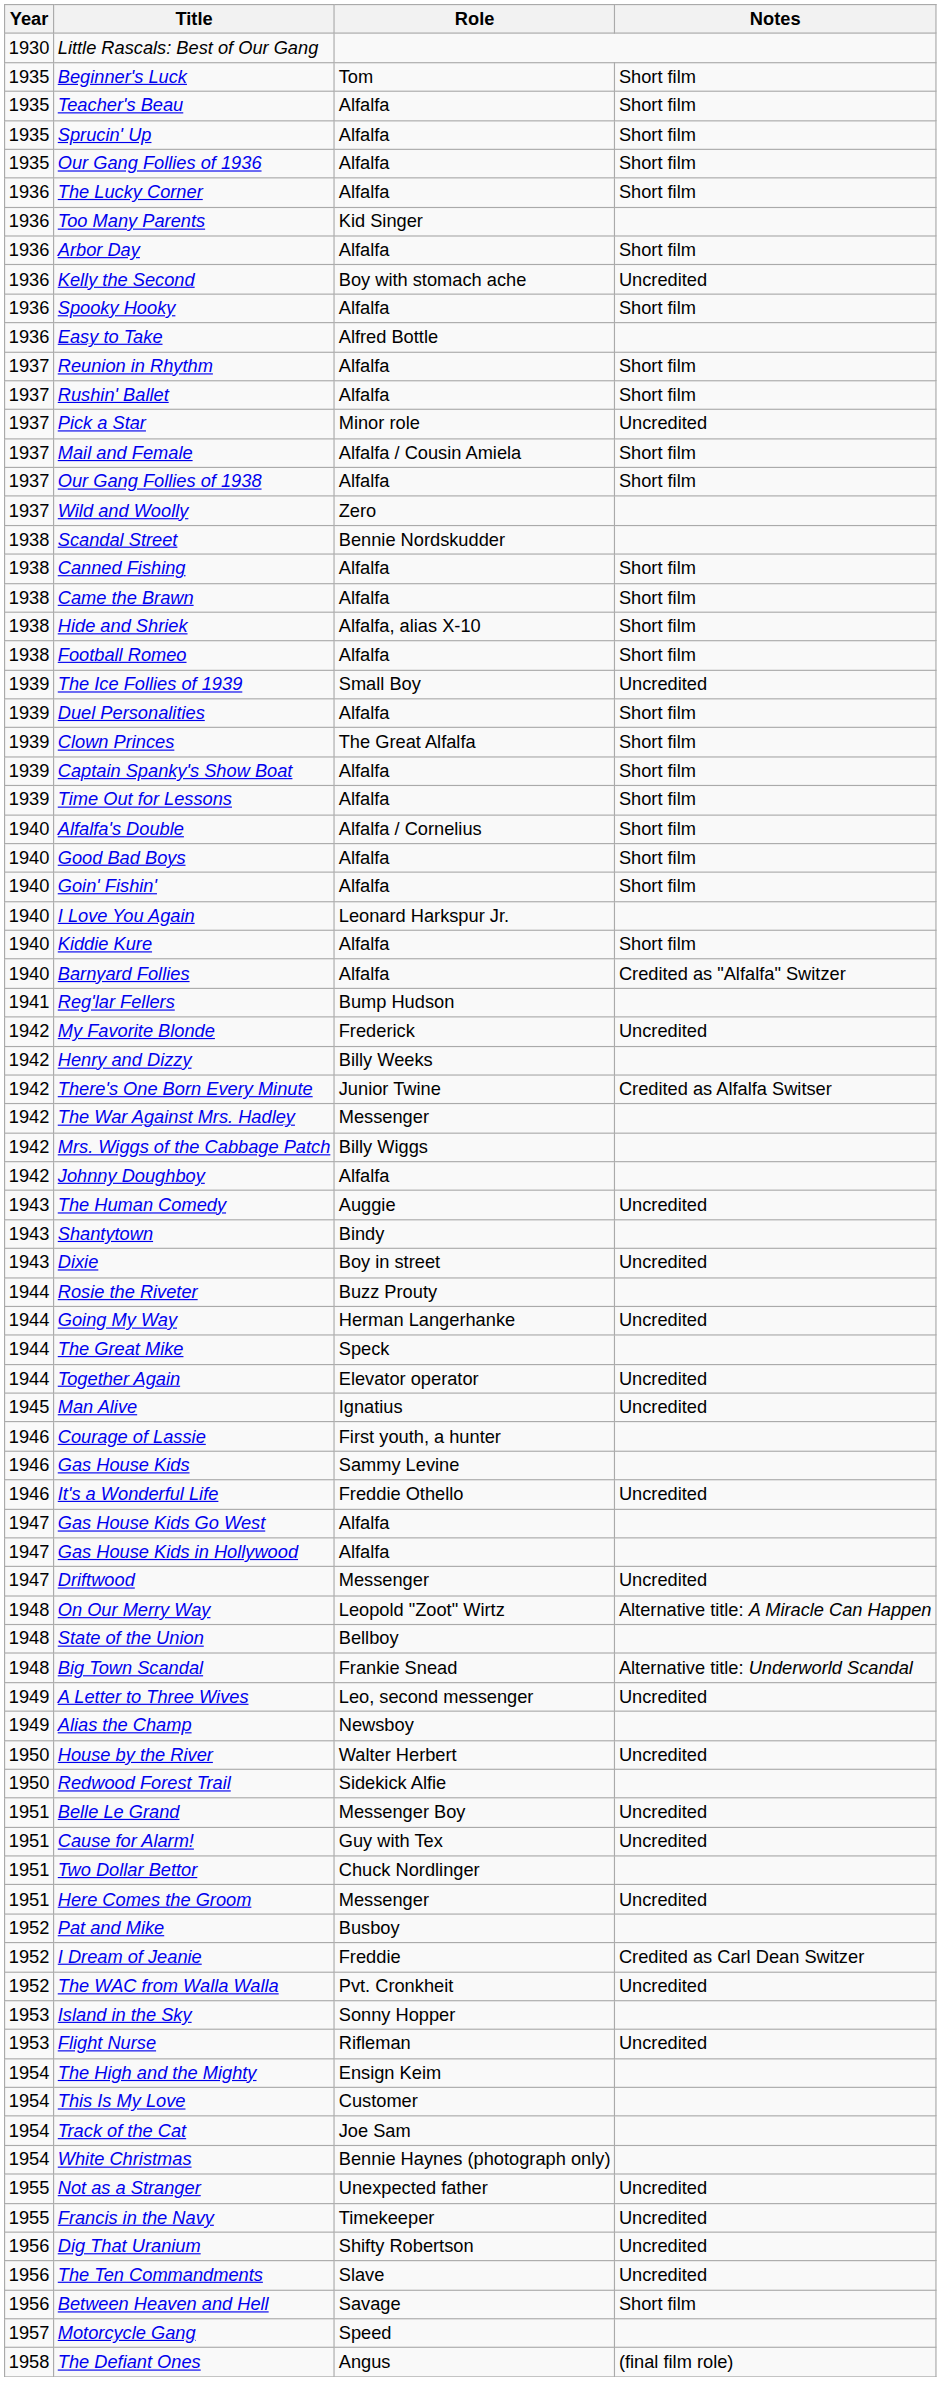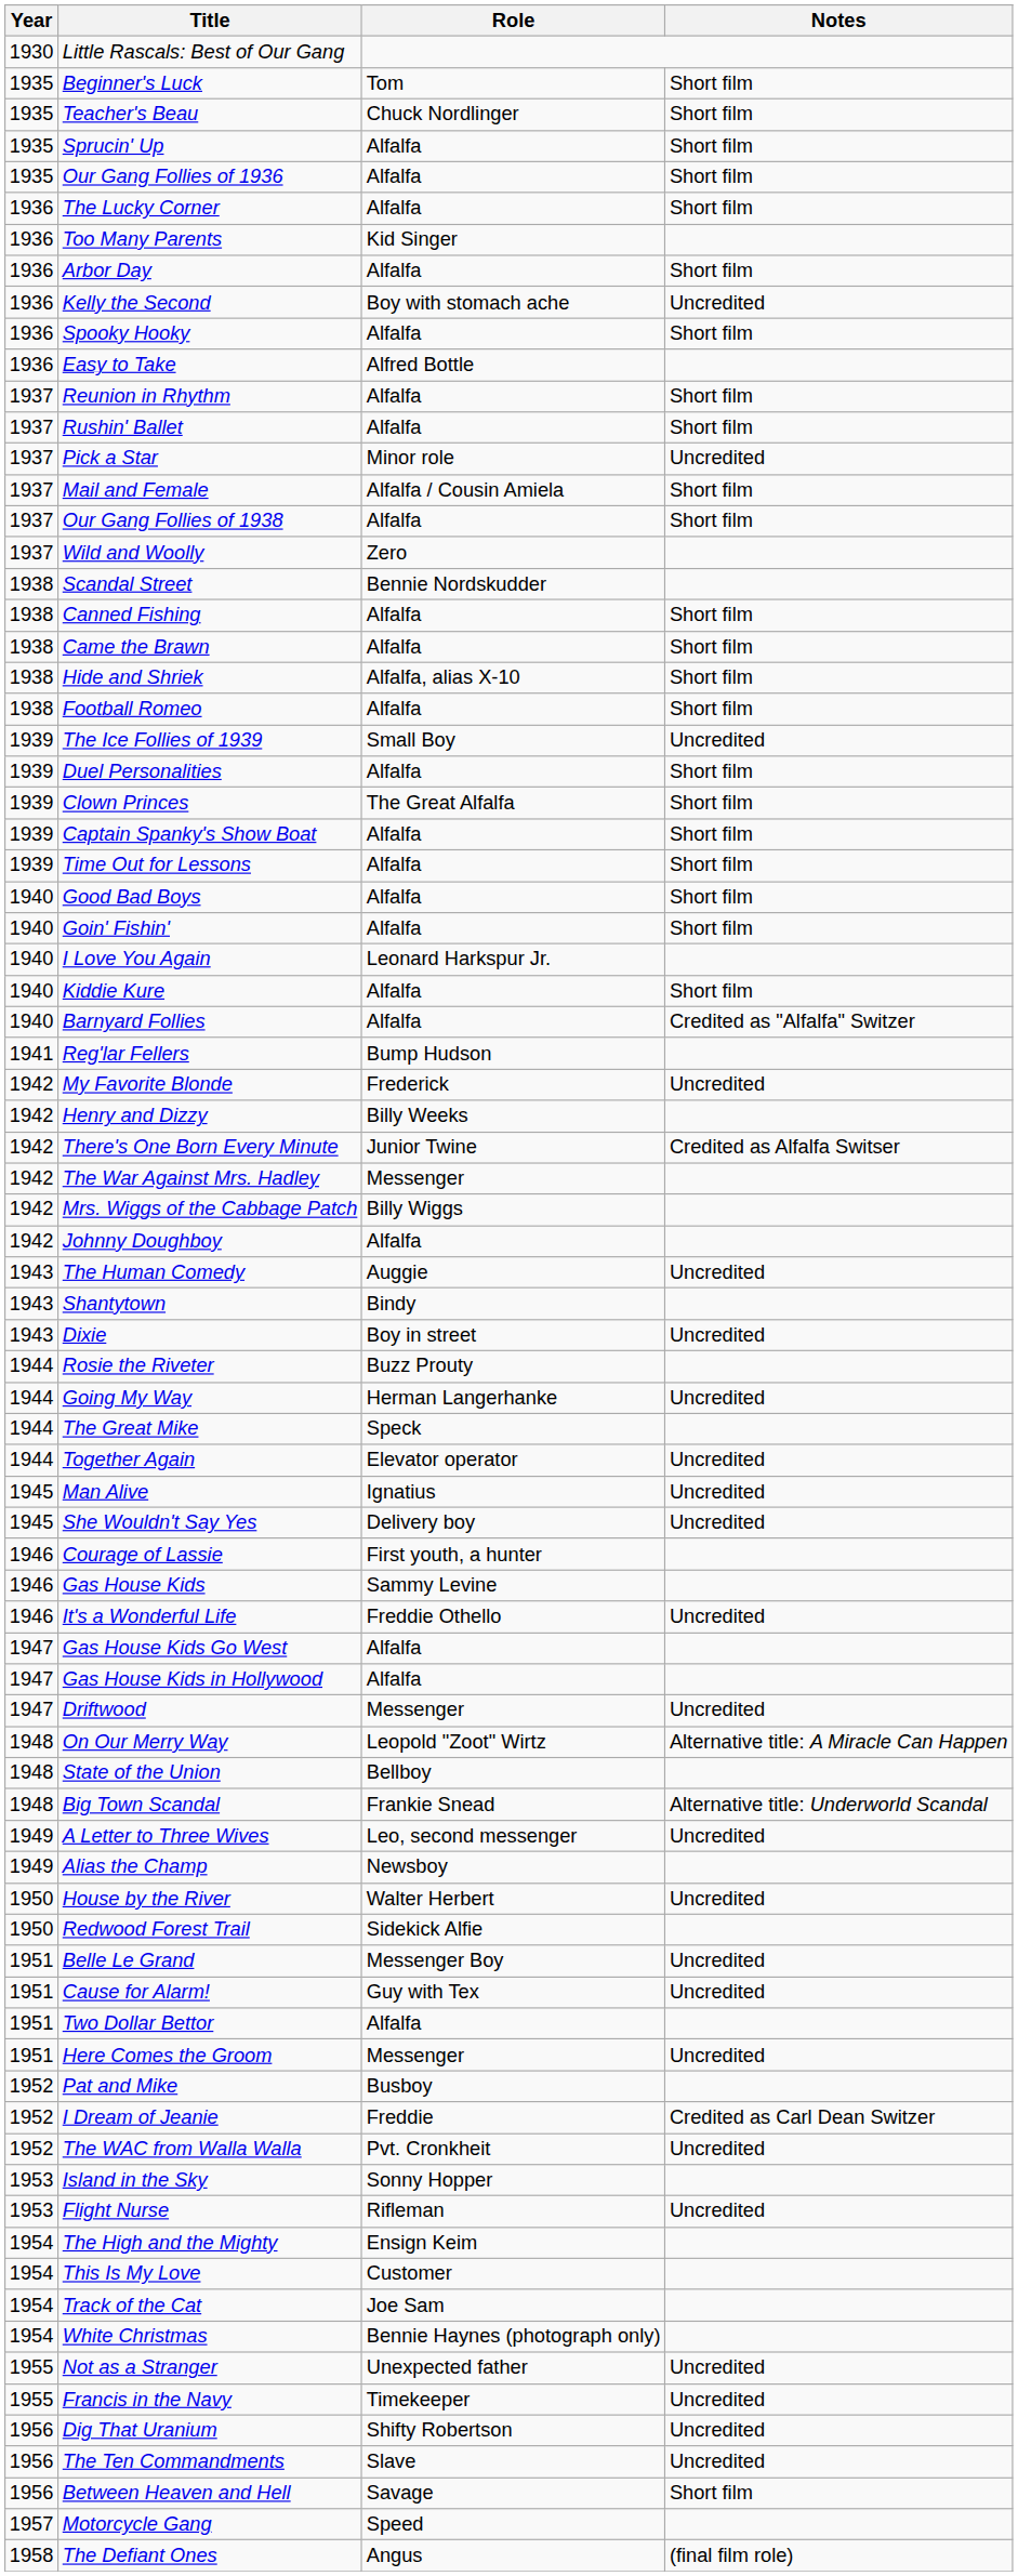Teacher's Beau | Role: Alfalfa -> Chuck Nordlinger
- row: 1940 | Alfalfa's Double | Alfalfa / Cornelius | Short film
+ row: 1945 | She Wouldn't Say Yes | Delivery boy | Uncredited
Two Dollar Bettor | Role: Chuck Nordlinger -> Alfalfa
